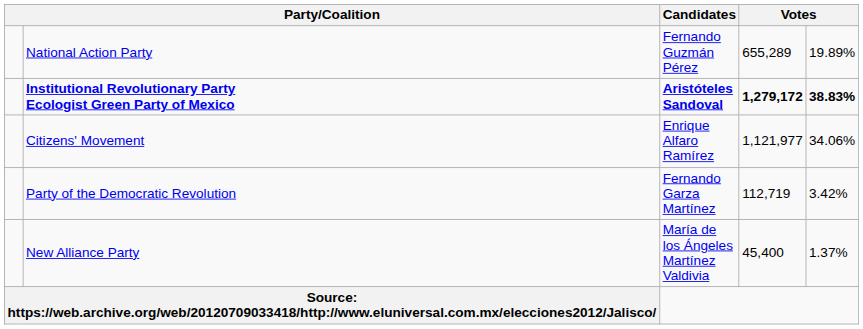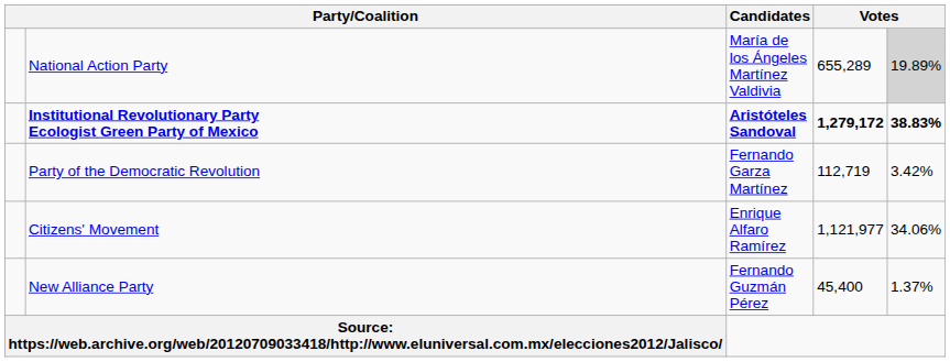National Action Party | Candidates: Fernando Guzmán Pérez -> María de los Ángeles Martínez Valdivia
National Action Party | column 5: no background -> lightgrey background
rows swapped: Party of the Democratic Revolution <-> Citizens' Movement
New Alliance Party | Candidates: María de los Ángeles Martínez Valdivia -> Fernando Guzmán Pérez
